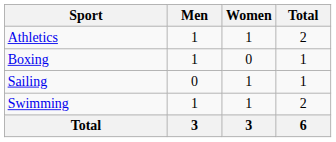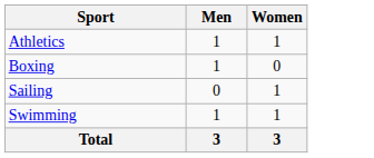- column: Total | 2 | 1 | 1 | 2 | 6
